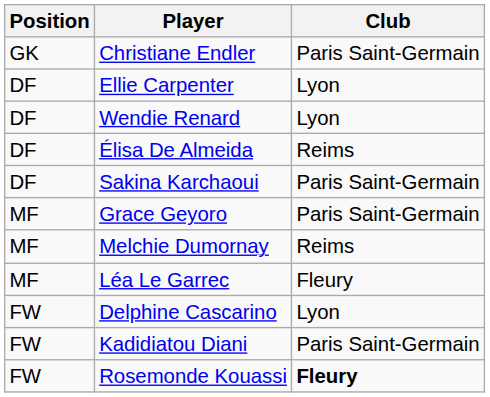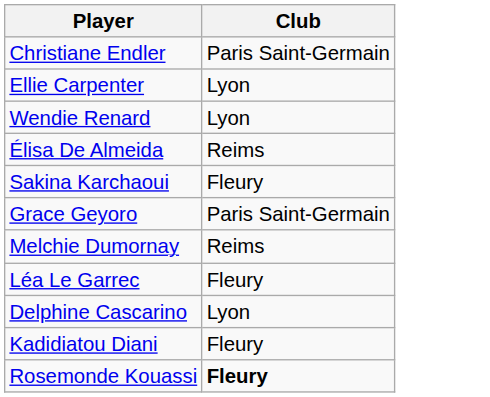- column: Position | GK | DF | DF | DF | DF | MF | MF | MF | FW | FW | FW
Sakina Karchaoui | Club: Paris Saint-Germain -> Fleury
Kadidiatou Diani | Club: Paris Saint-Germain -> Fleury
